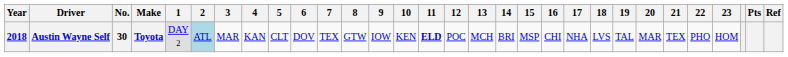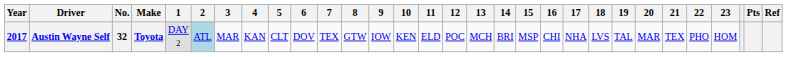Austin Wayne Self | Year: 2018 -> 2017
Austin Wayne Self | No.: 30 -> 32
Austin Wayne Self | 11: bold -> normal
